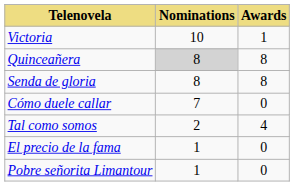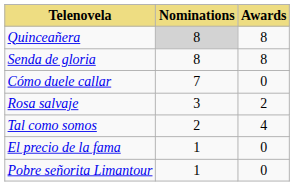- row: Victoria | 10 | 1
+ row: Rosa salvaje | 3 | 2
